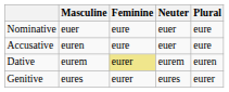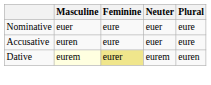Dative | Masculine: no background -> lightyellow background
- row: Genitive | eures | eurer | eures | eurer
